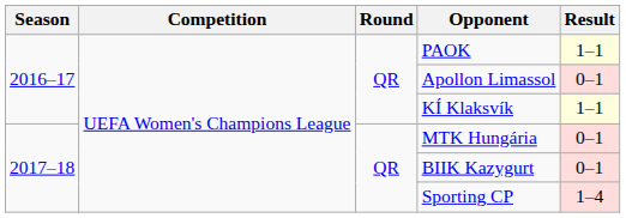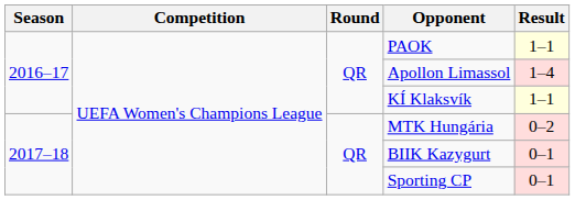Apollon Limassol | Result: 0–1 -> 1–4
MTK Hungária | Result: 0–1 -> 0–2
Sporting CP | Result: 1–4 -> 0–1
